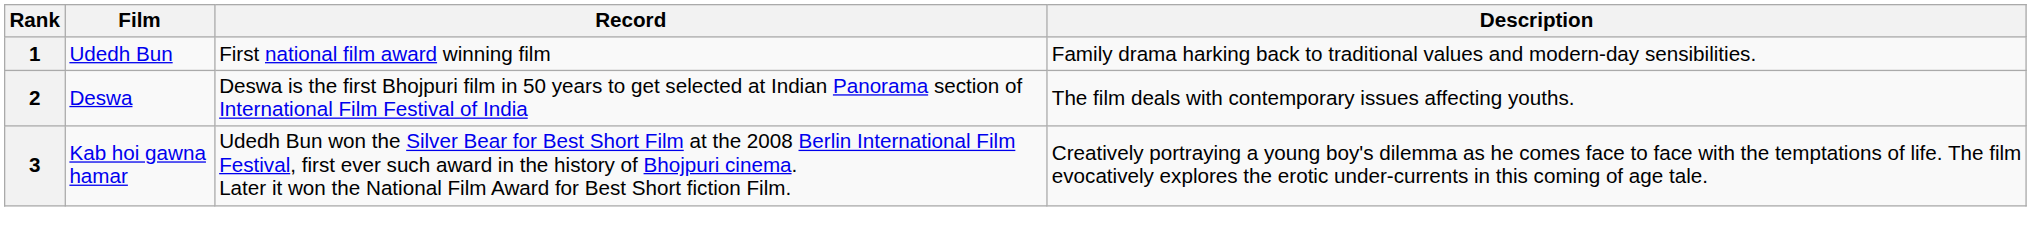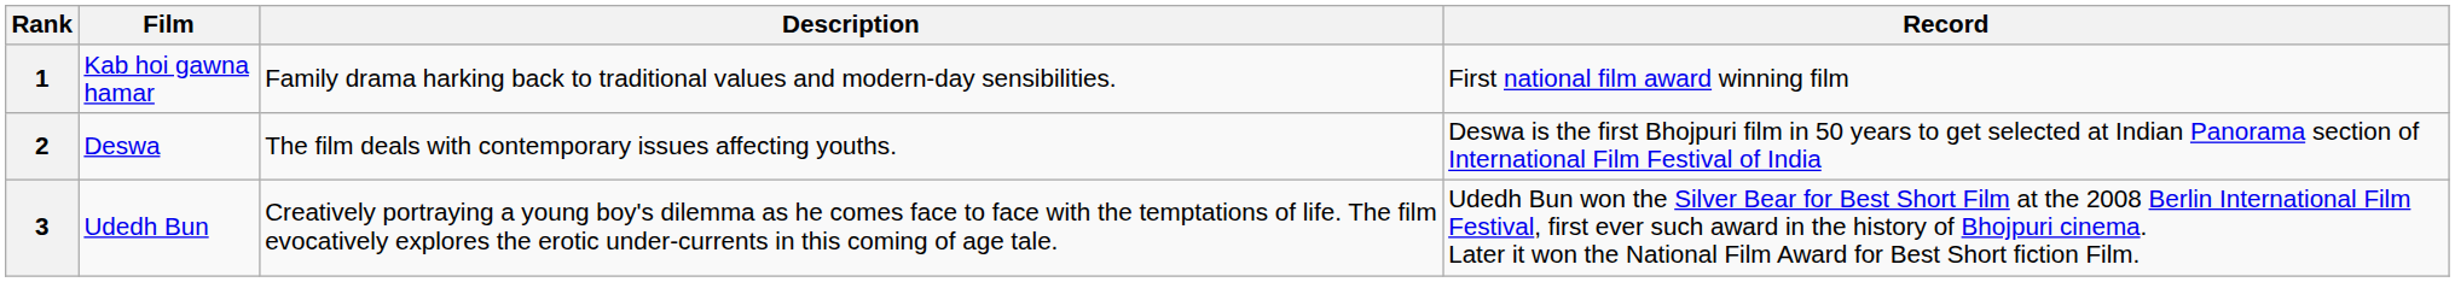columns swapped: Record <-> Description
1 | Film: Udedh Bun -> Kab hoi gawna hamar
3 | Film: Kab hoi gawna hamar -> Udedh Bun
